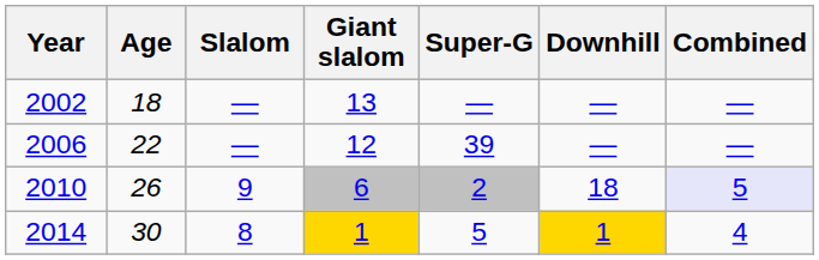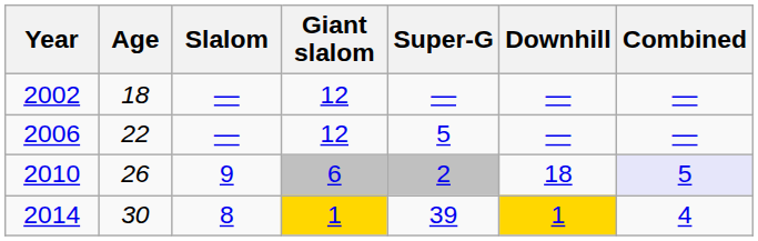2002 | Giant slalom: 13 -> 12
2006 | Super-G: 39 -> 5
2014 | Super-G: 5 -> 39
